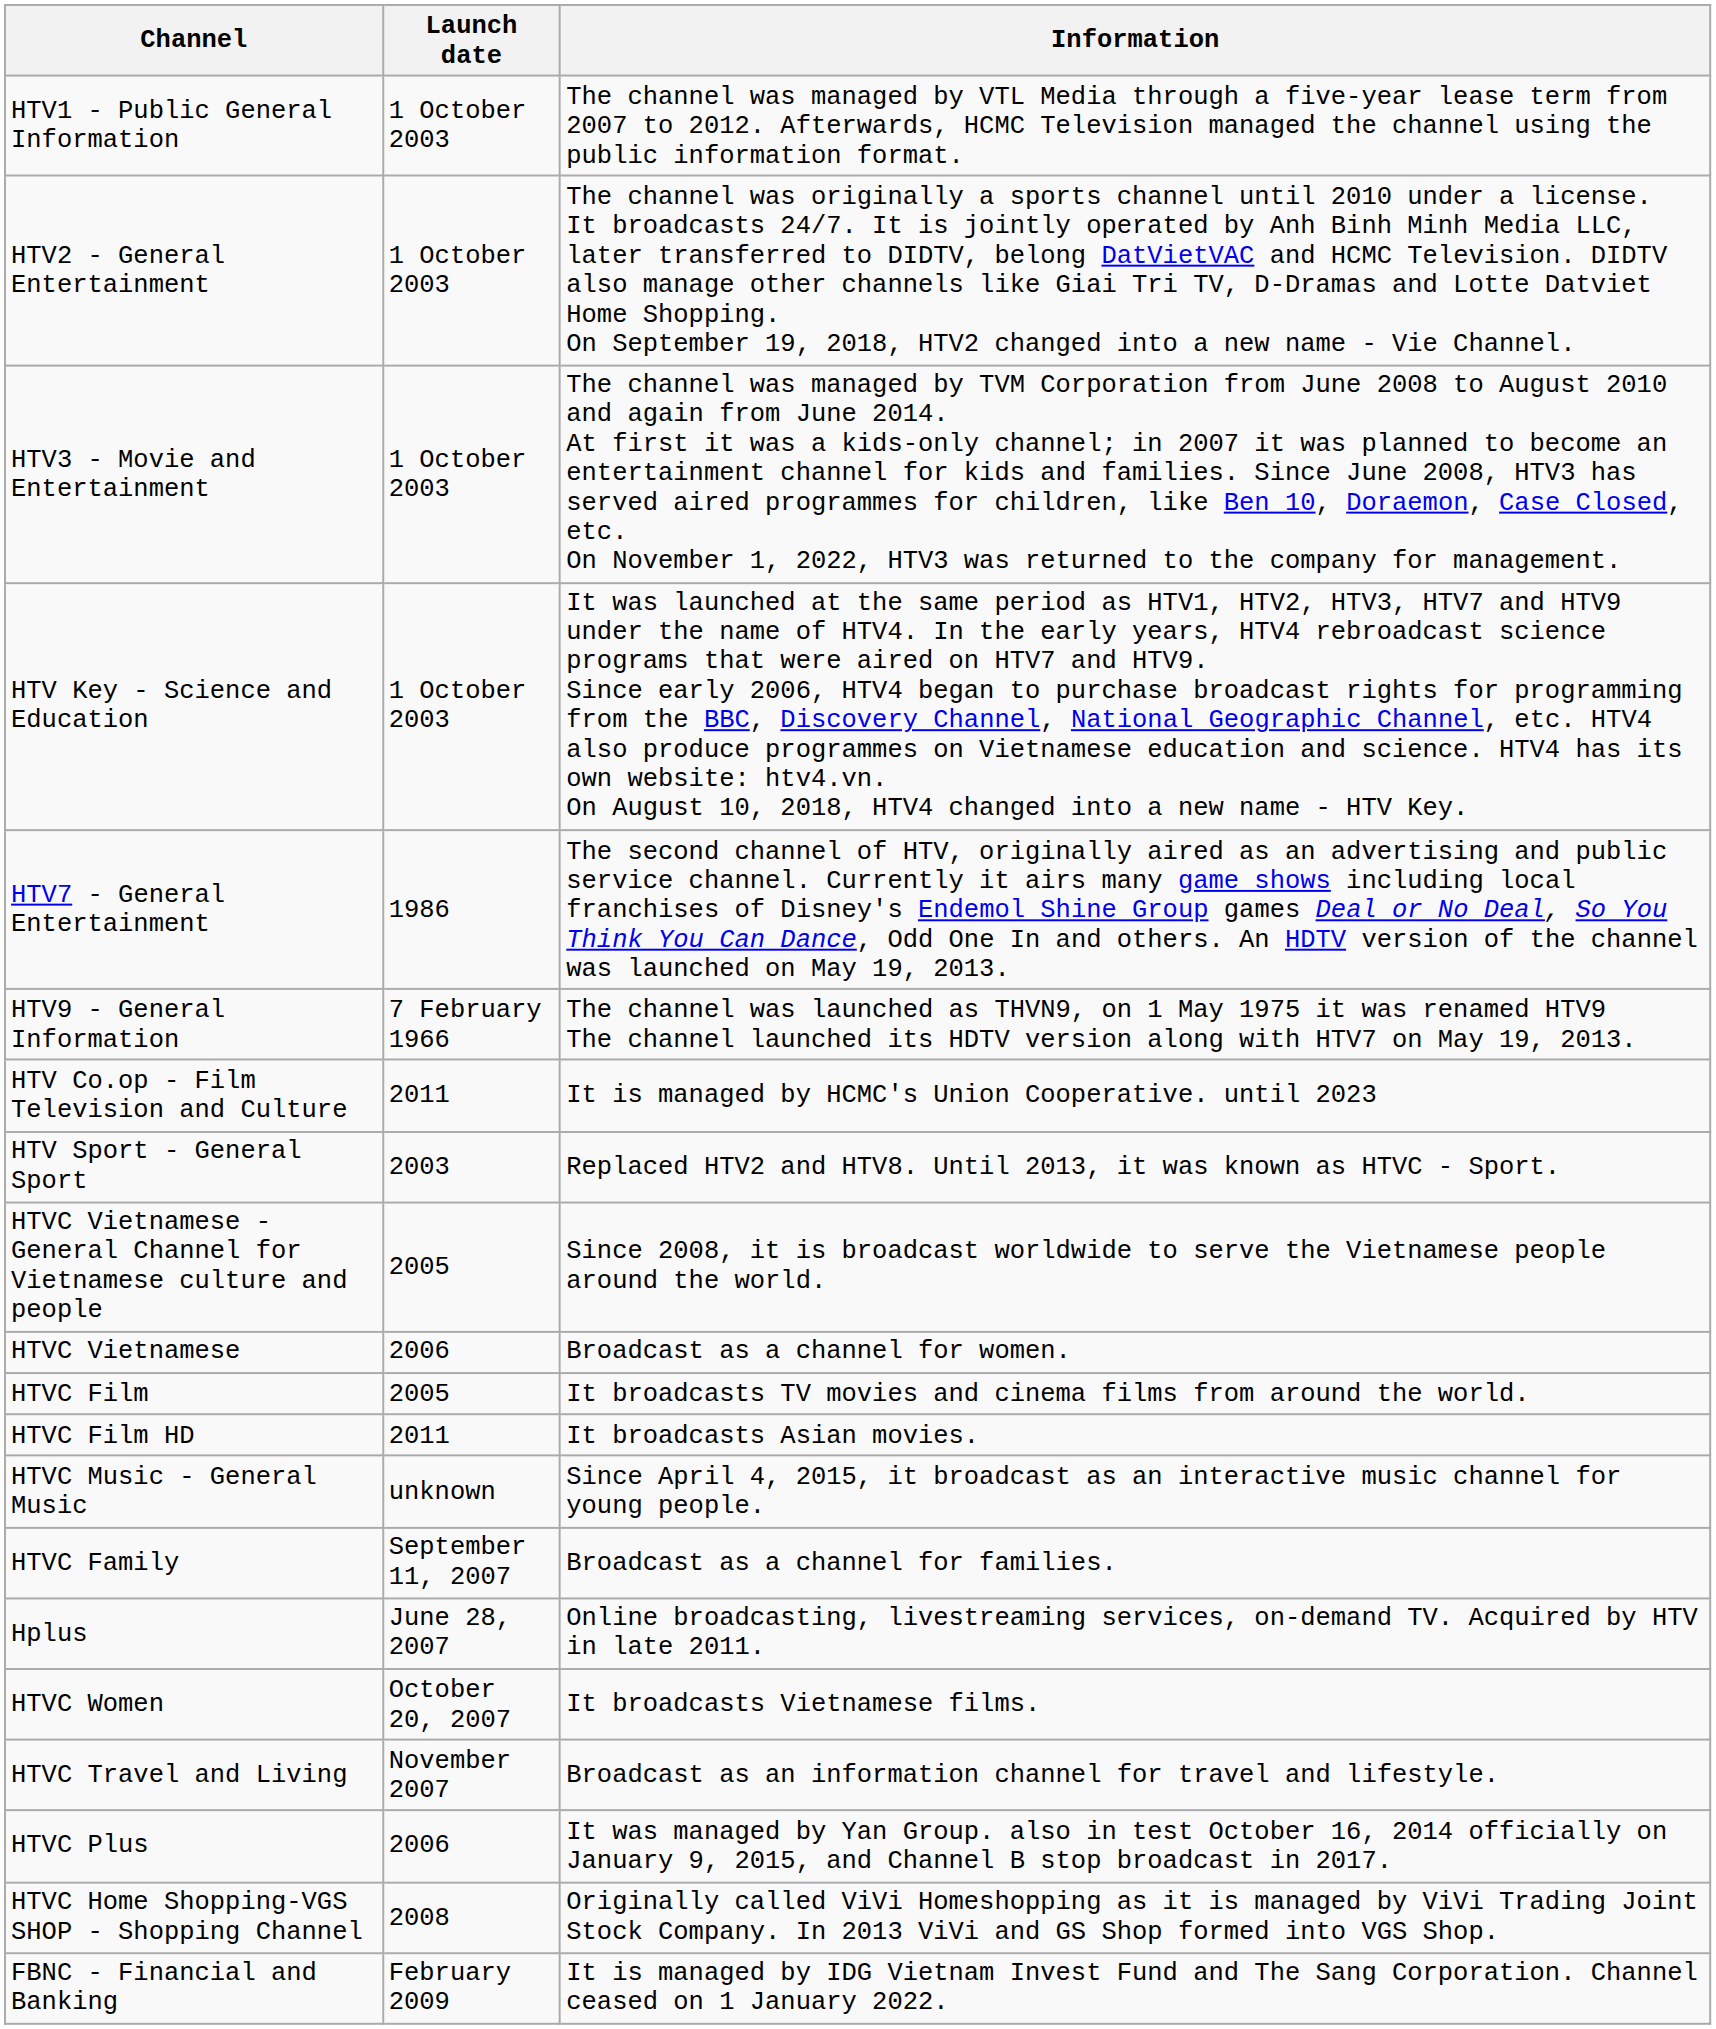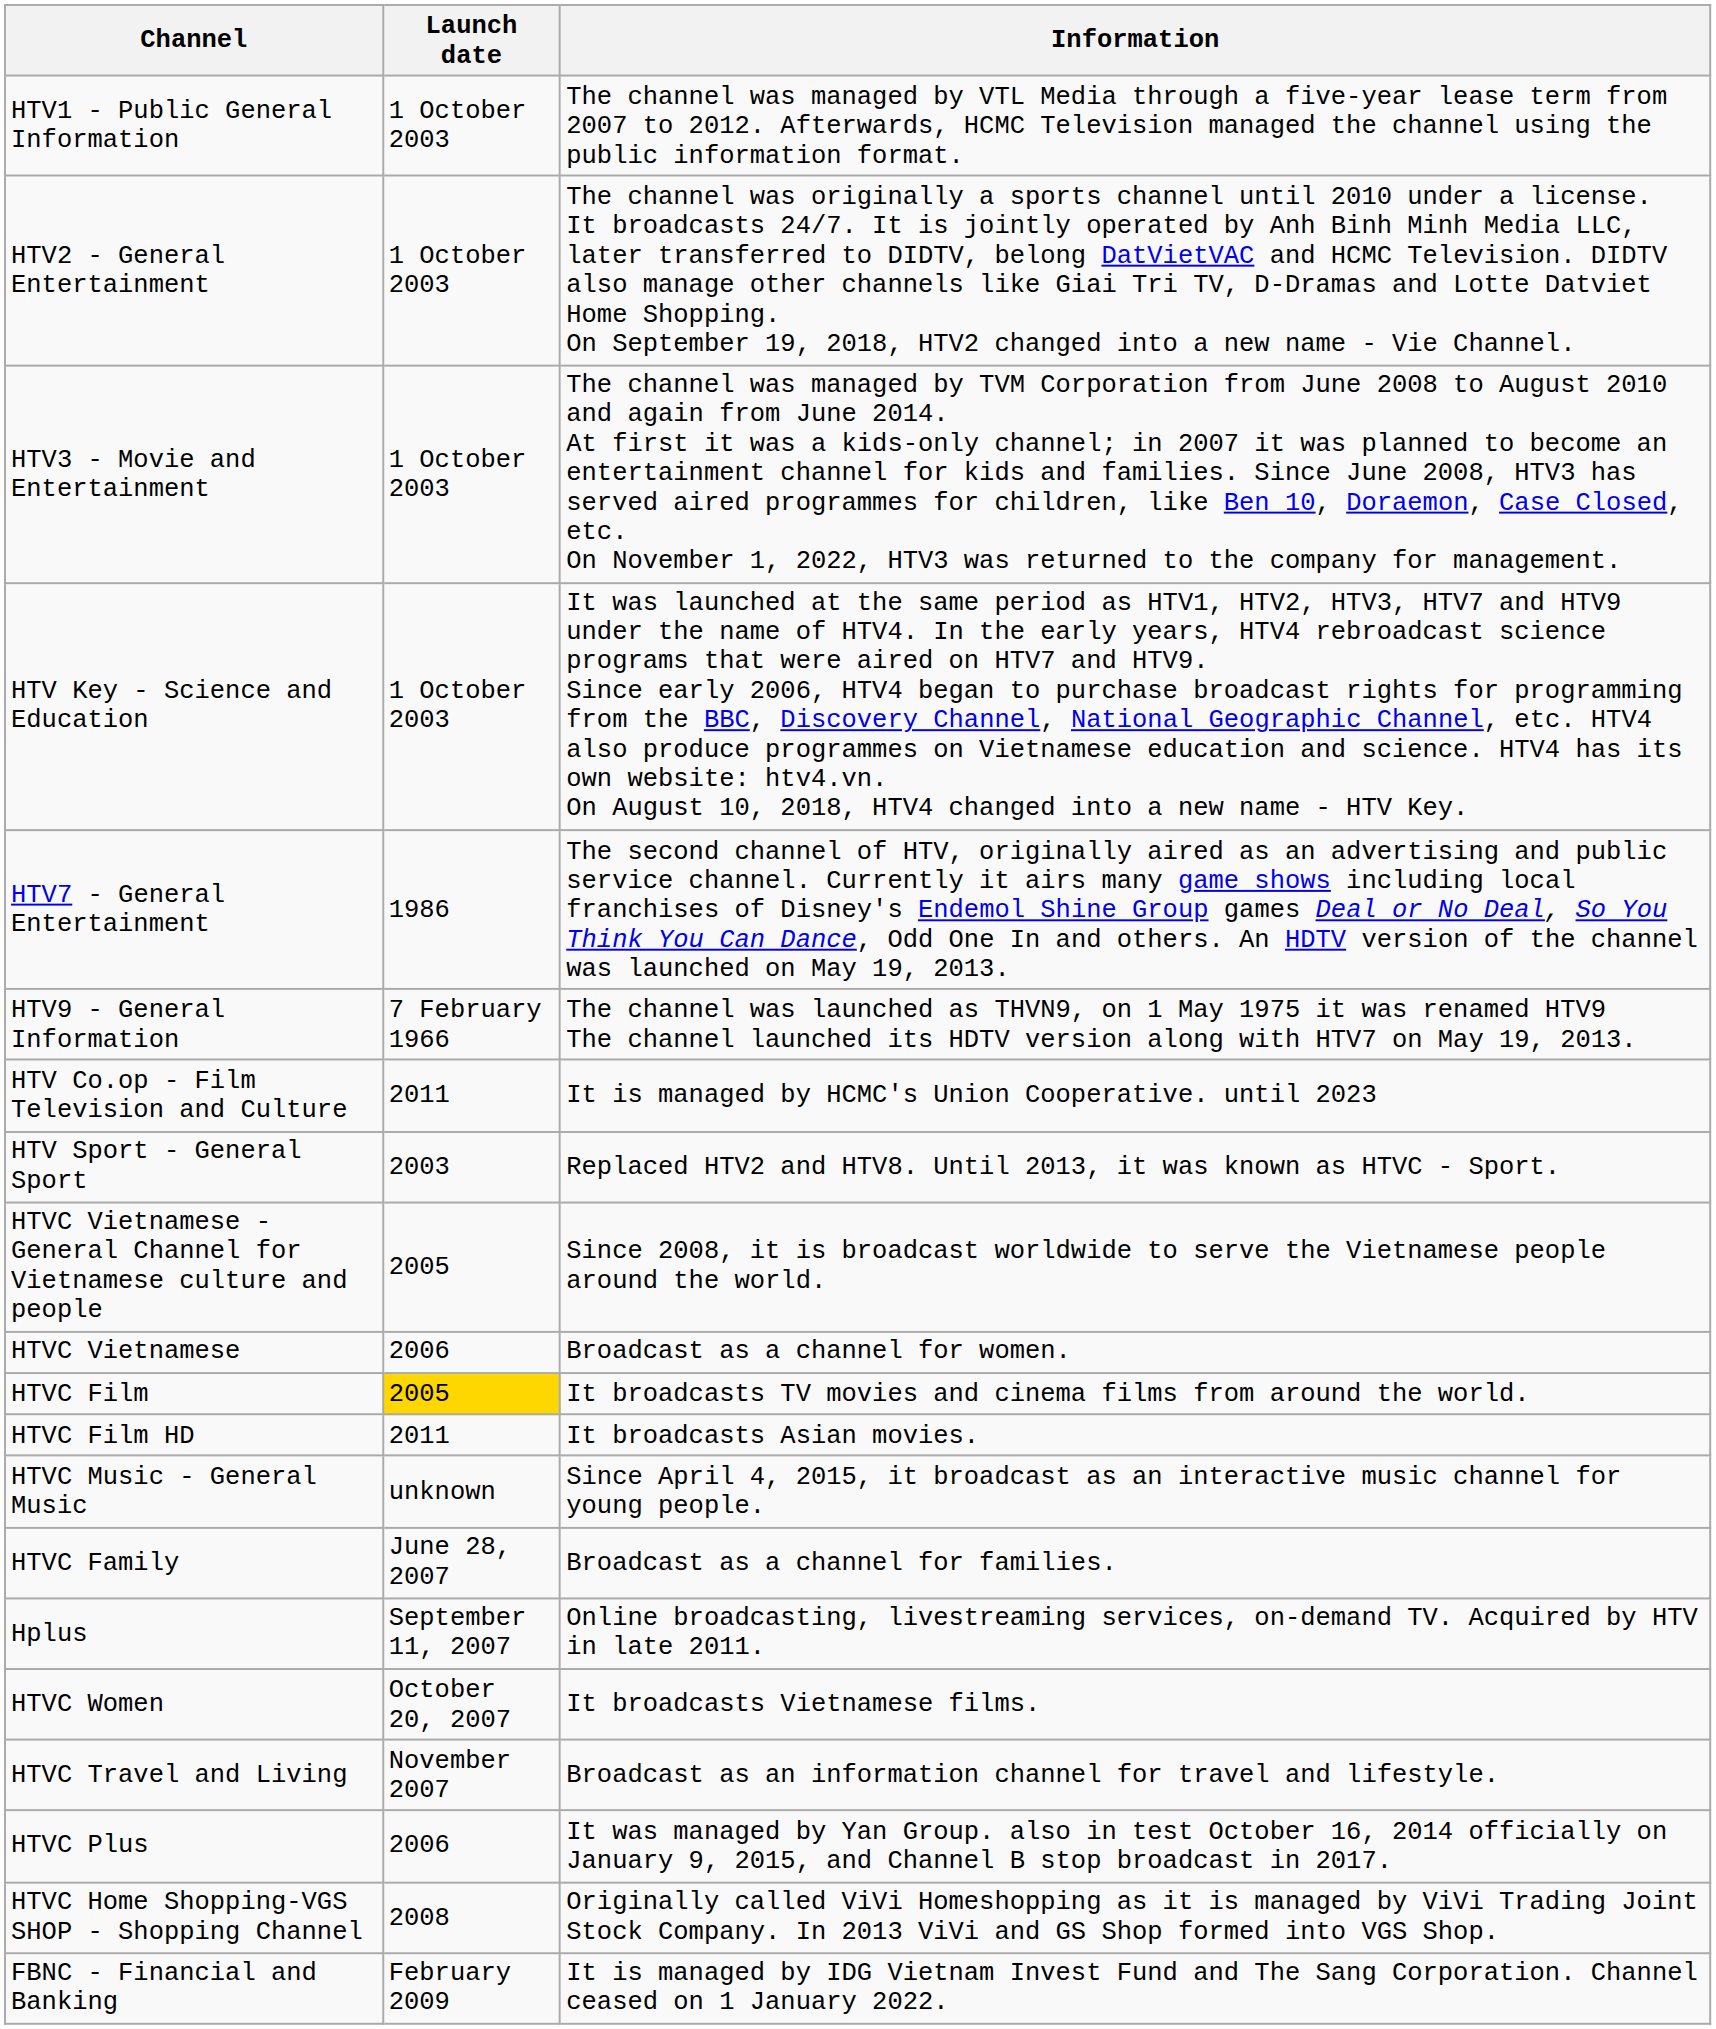HTVC Film | Launch date: no background -> gold background
HTVC Family | Launch date: September 11, 2007 -> June 28, 2007
Hplus | Launch date: June 28, 2007 -> September 11, 2007
